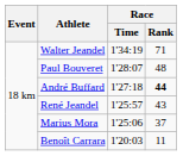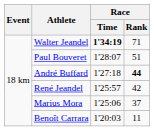Walter Jeandel | Race / Time: normal -> bold
Paul Bouveret | Race / Rank: 48 -> 51
René Jeandel | Race / Rank: 43 -> 42
